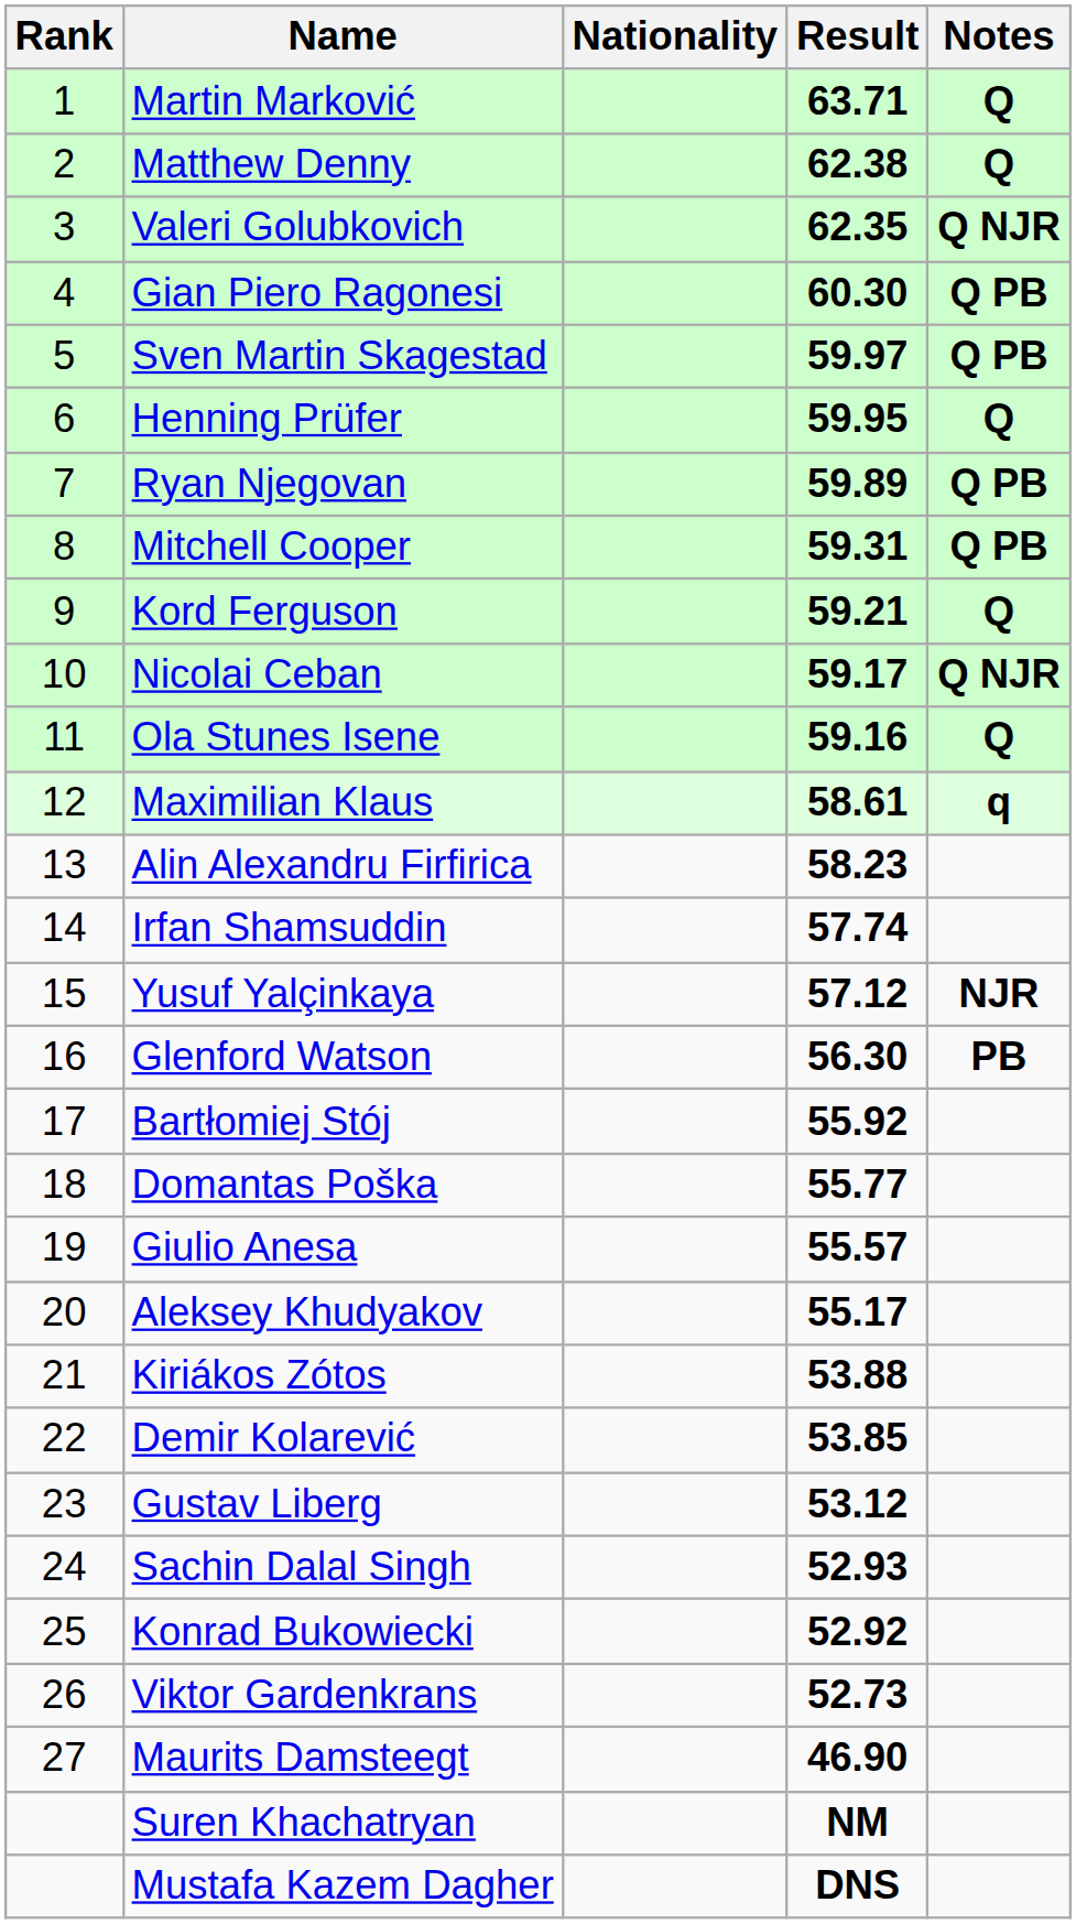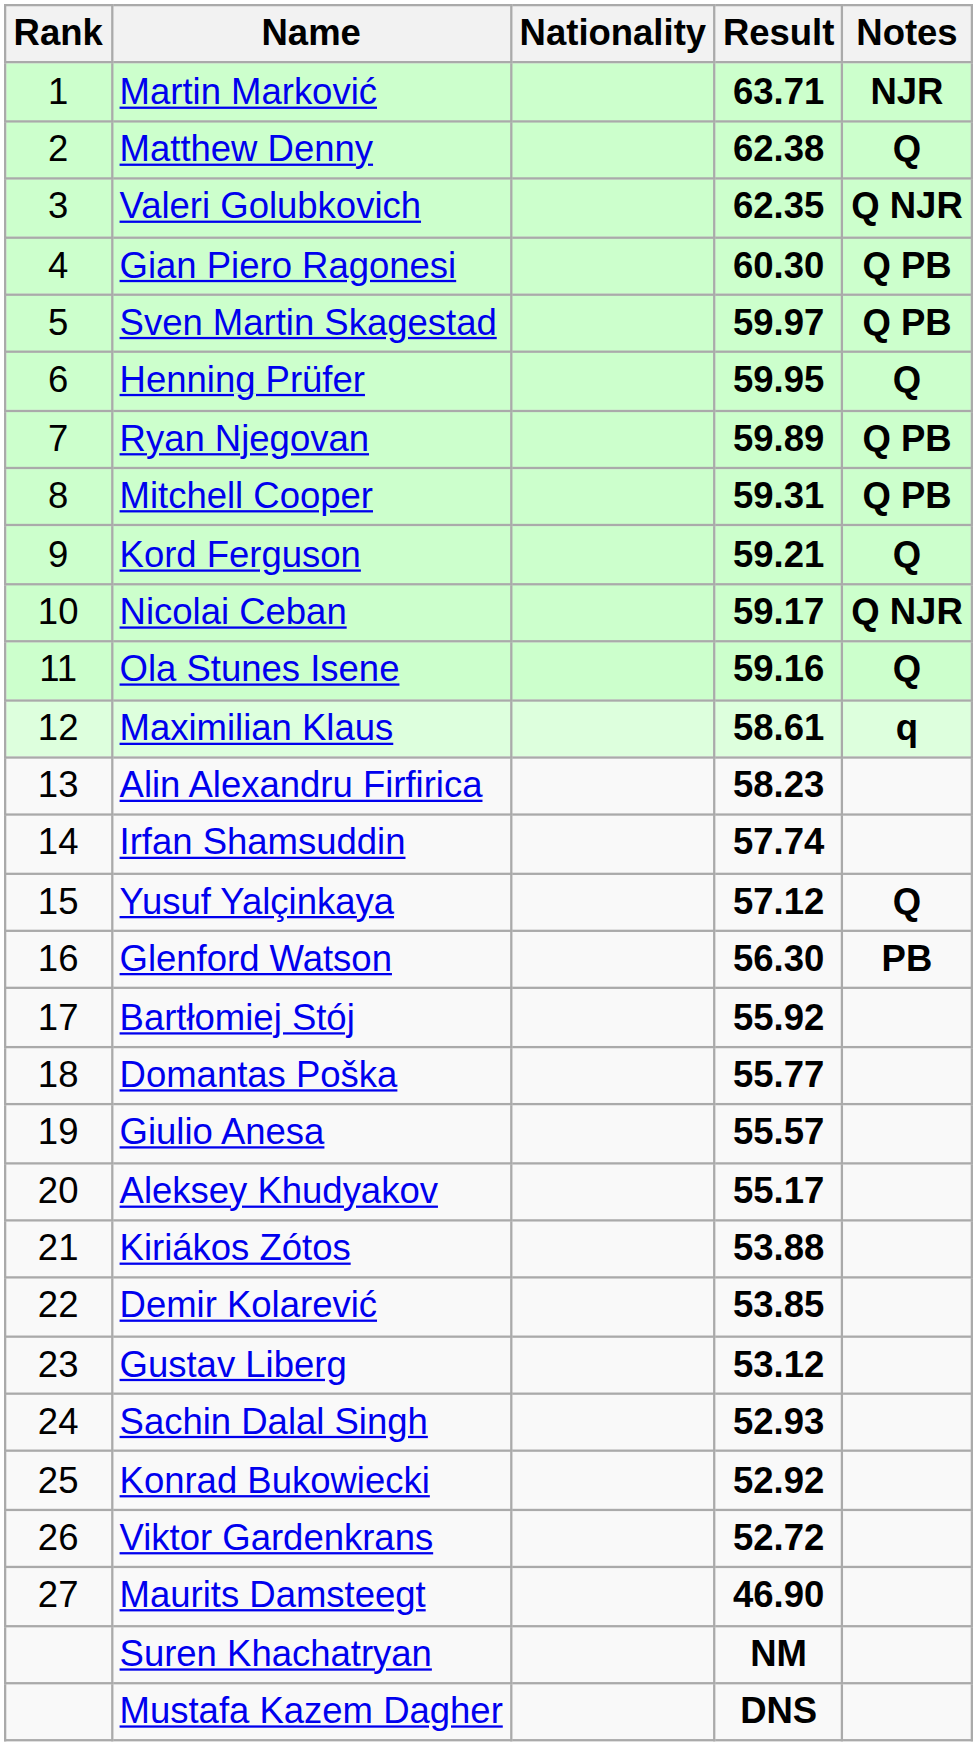Martin Marković | Notes: Q -> NJR
Yusuf Yalçinkaya | Notes: NJR -> Q
Viktor Gardenkrans | Result: 52.73 -> 52.72
